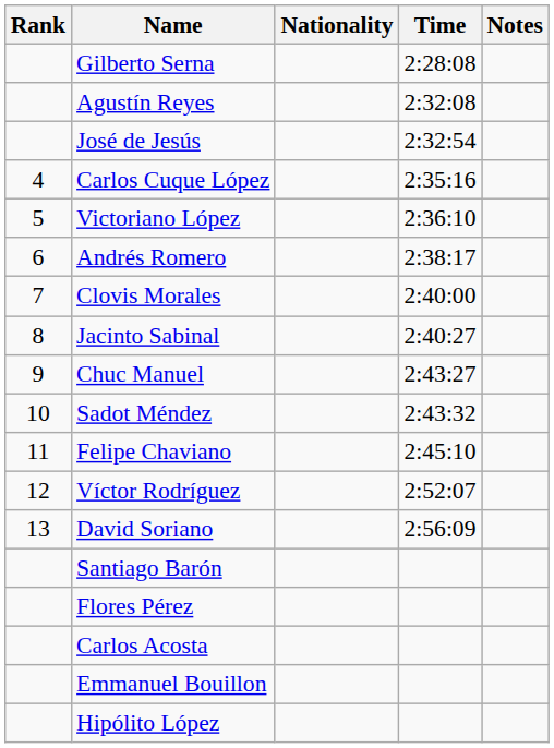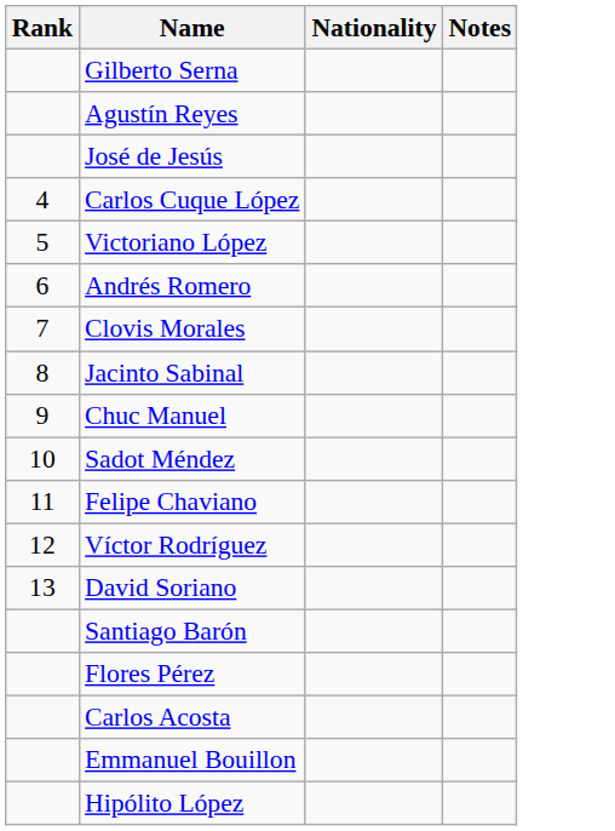- column: Time | 2:28:08 | 2:32:08 | 2:32:54 | 2:35:16 | 2:36:10 | 2:38:17 | 2:40:00 | 2:40:27 | 2:43:27 | 2:43:32 | 2:45:10 | 2:52:07 | 2:56:09
